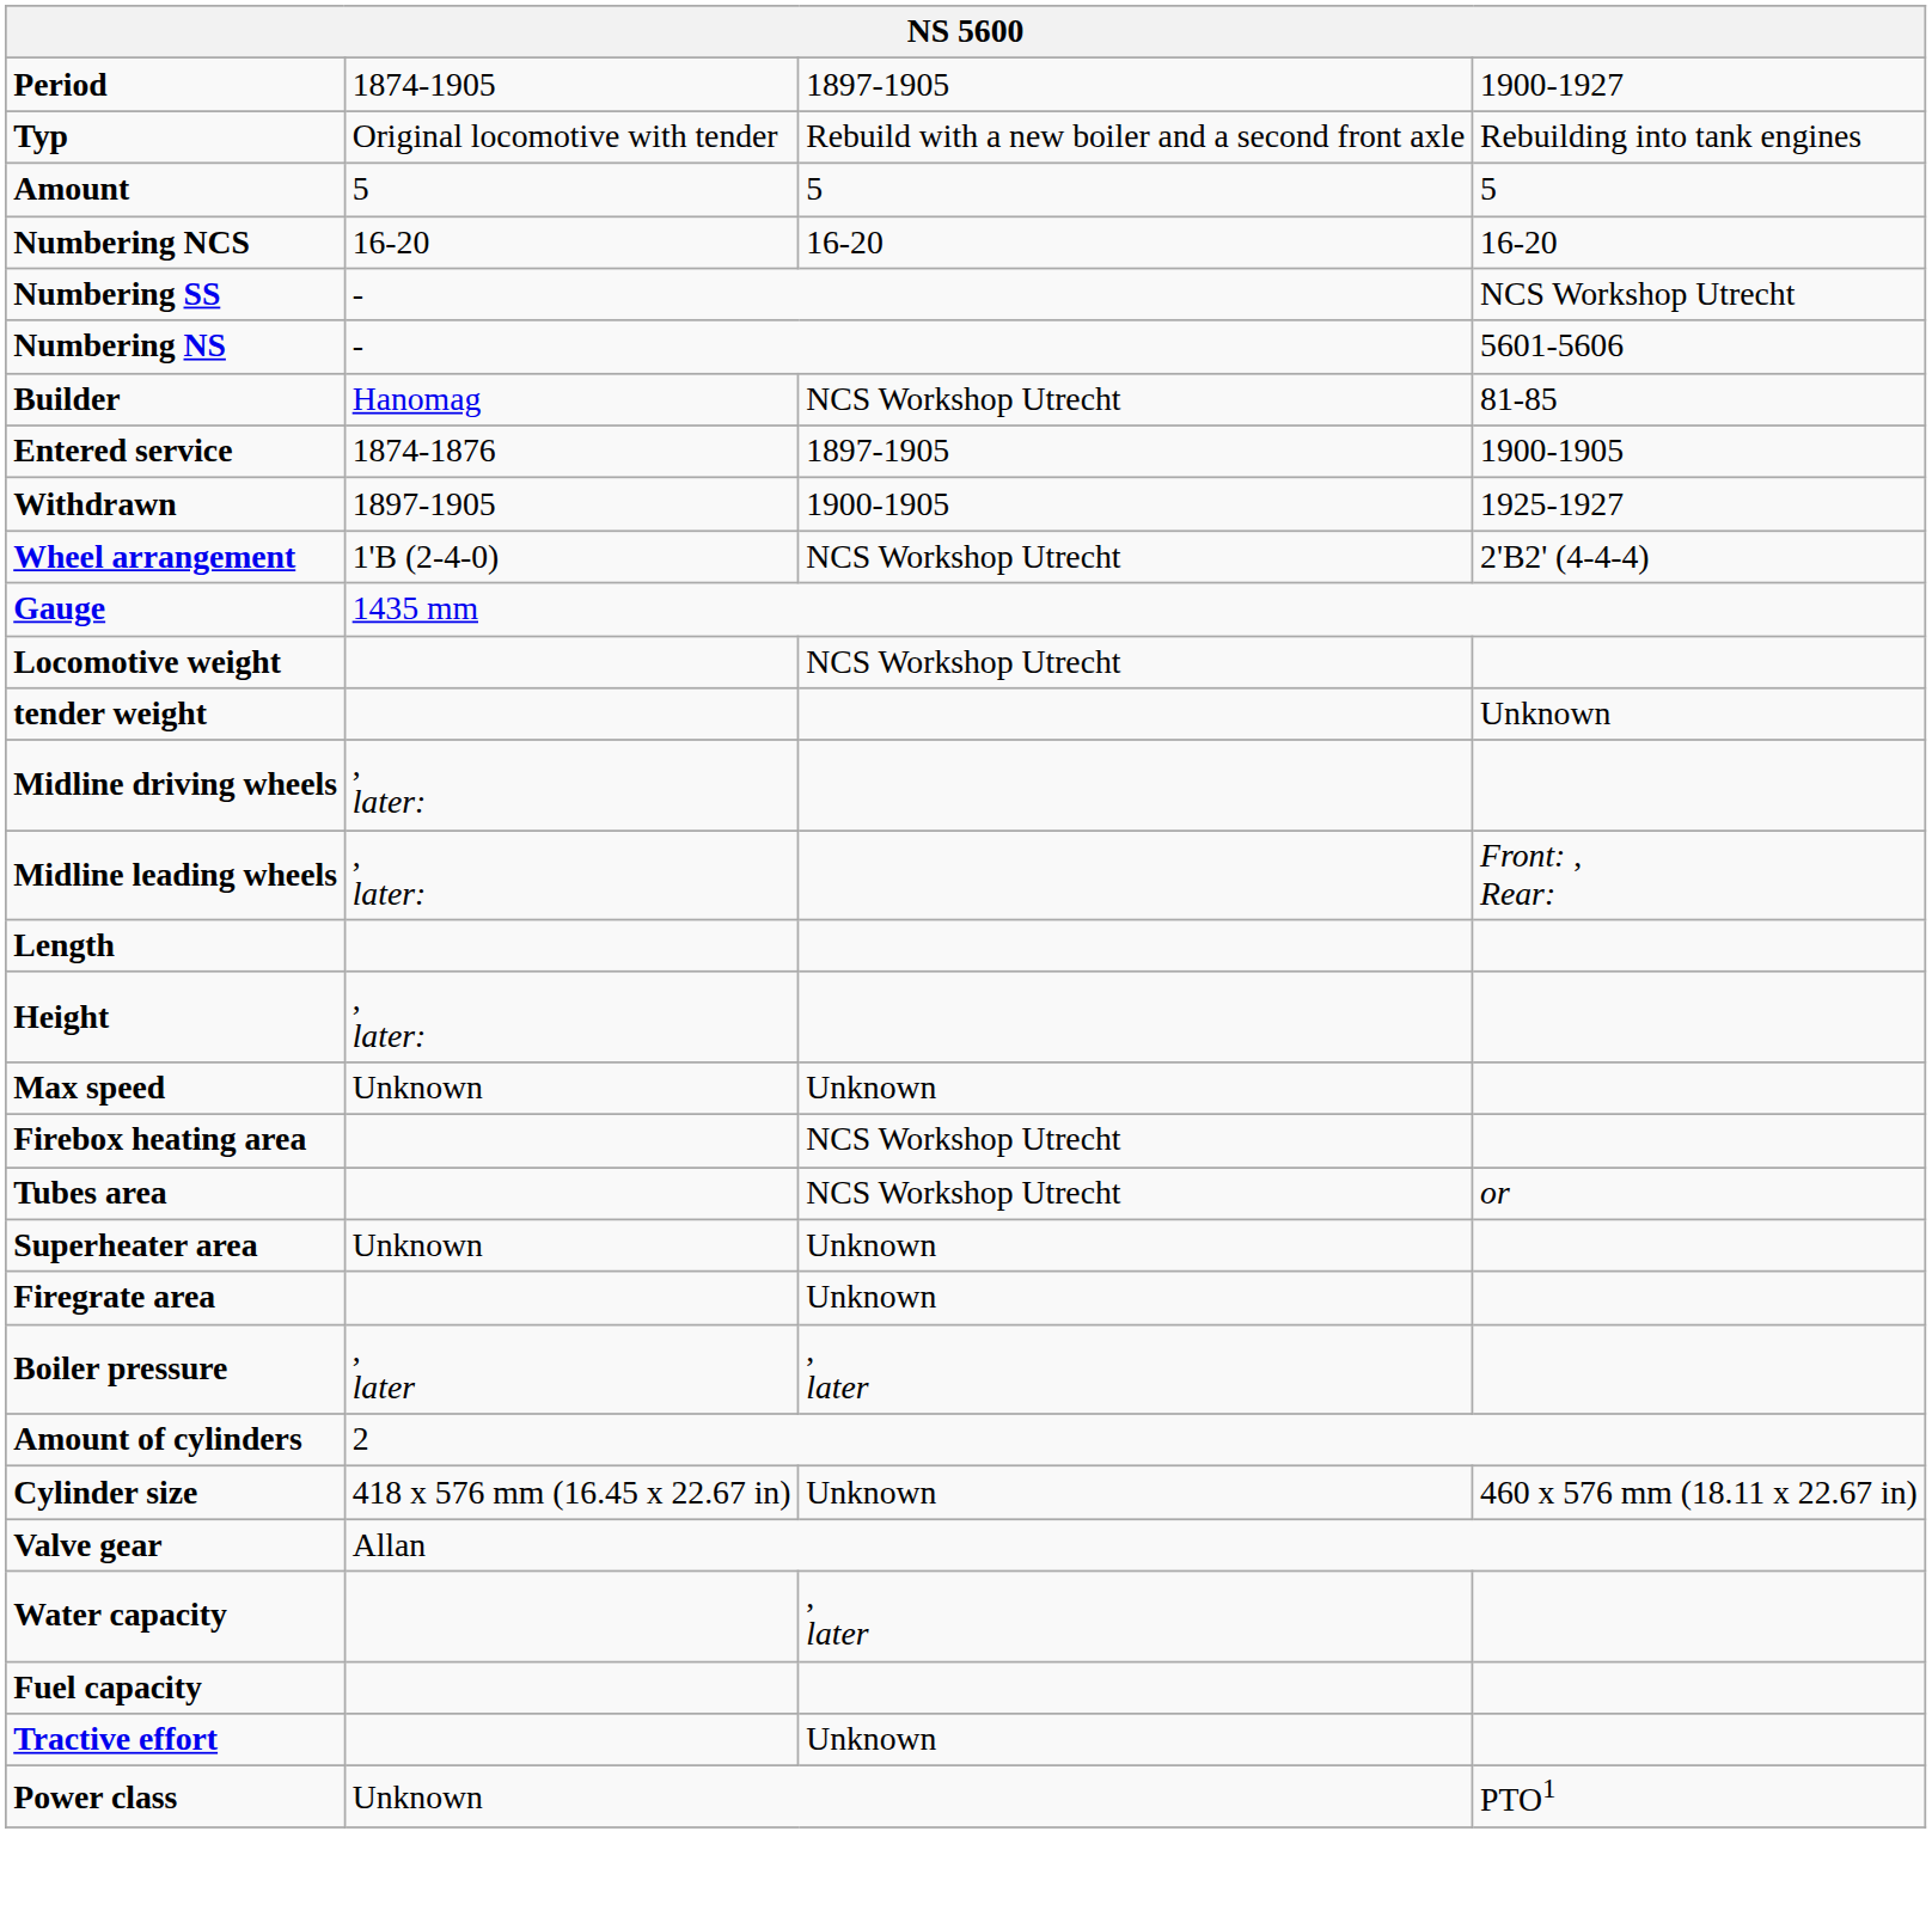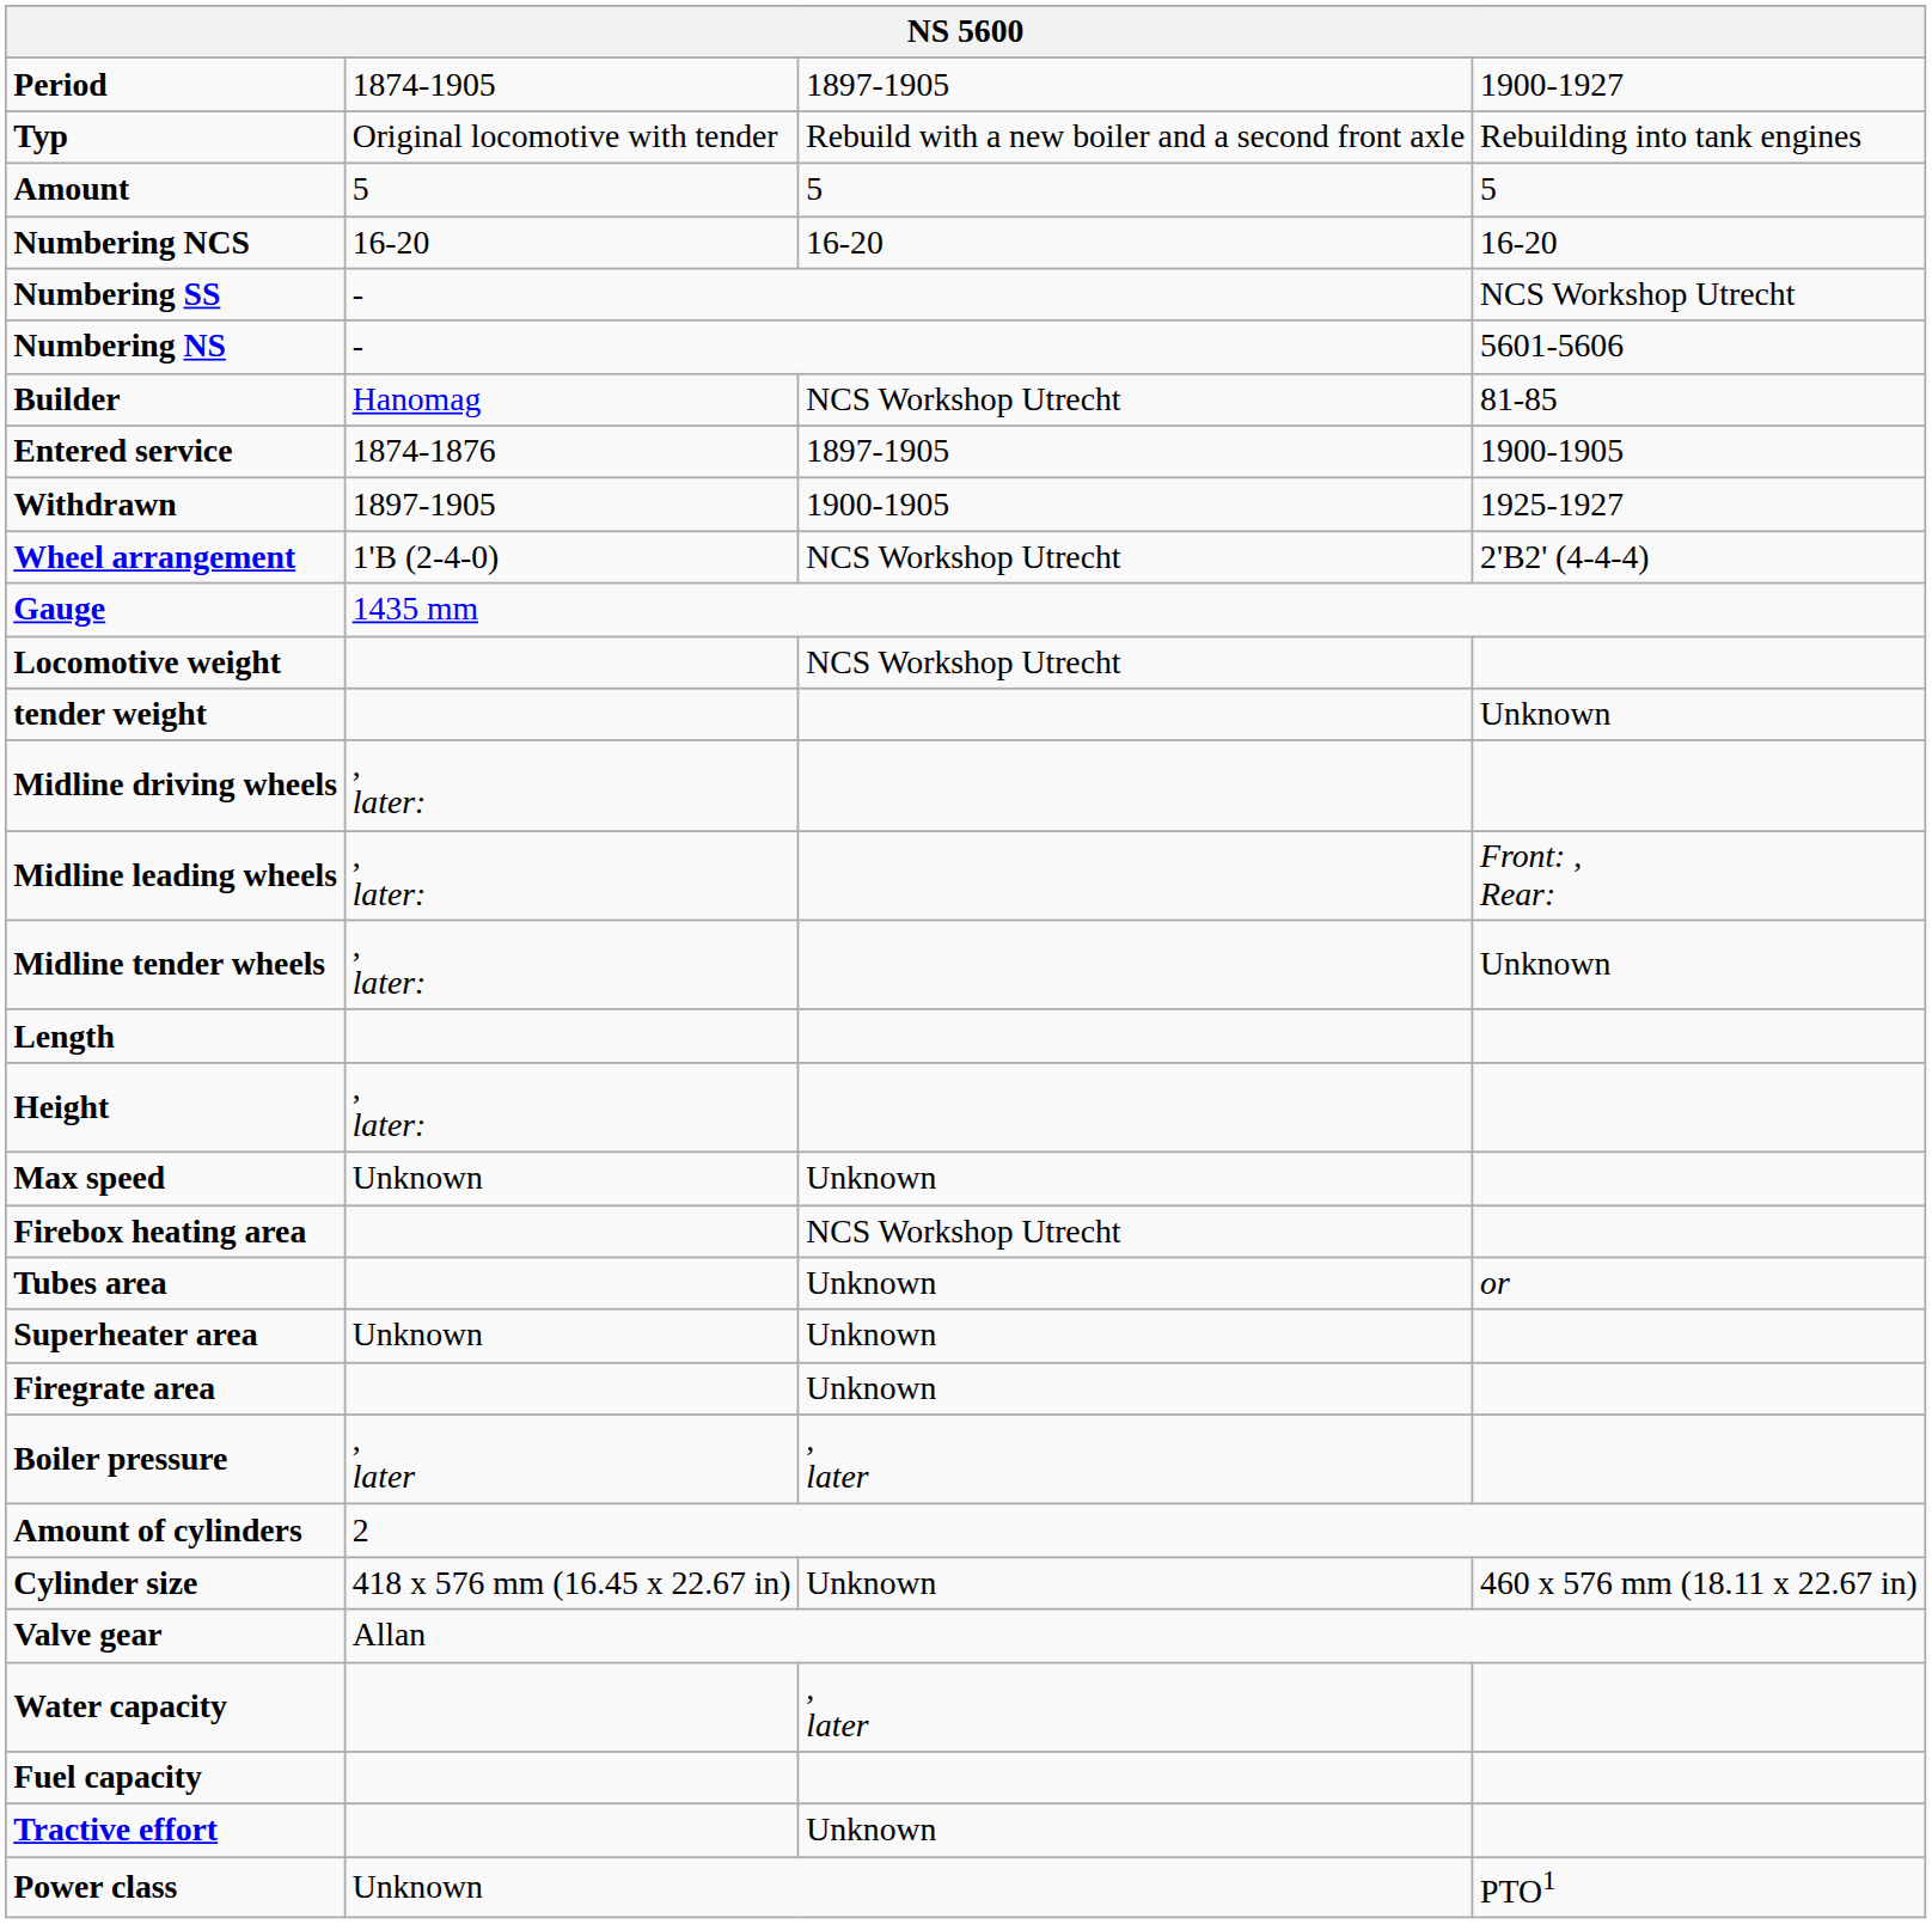+ row: Midline tender wheels | , later: | Unknown
Tubes area | column 3: NCS Workshop Utrecht -> Unknown
